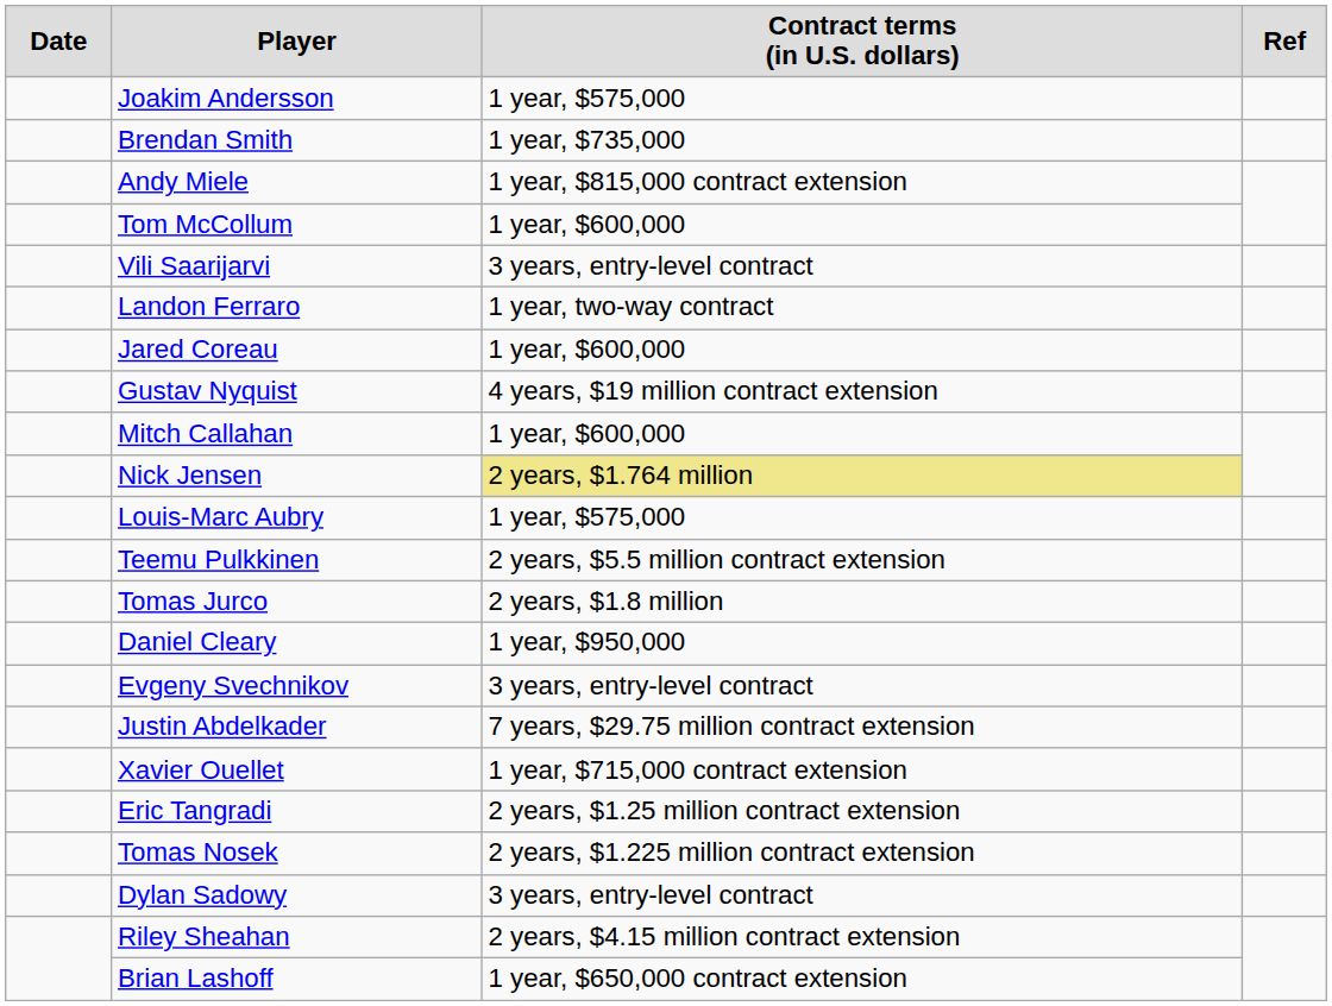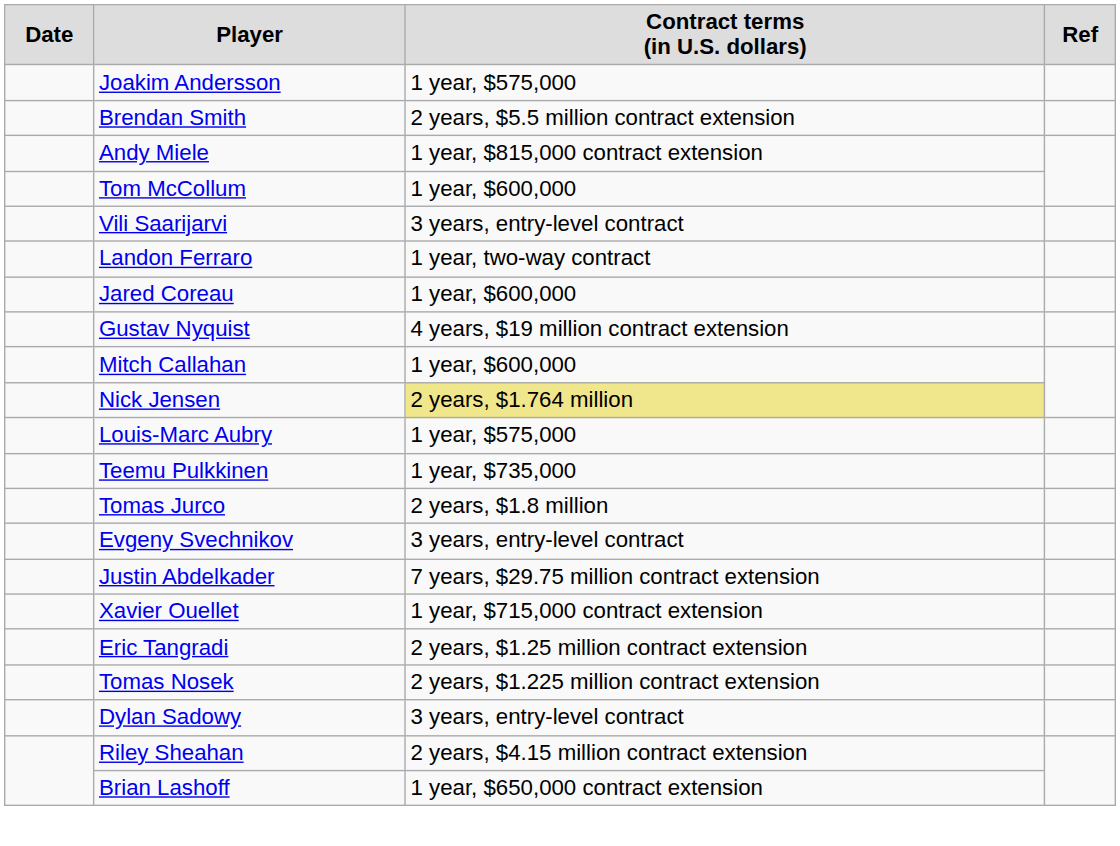Brendan Smith | column 3: 1 year, $735,000 -> 2 years, $5.5 million contract extension
Teemu Pulkkinen | column 3: 2 years, $5.5 million contract extension -> 1 year, $735,000
- row: Daniel Cleary | 1 year, $950,000
